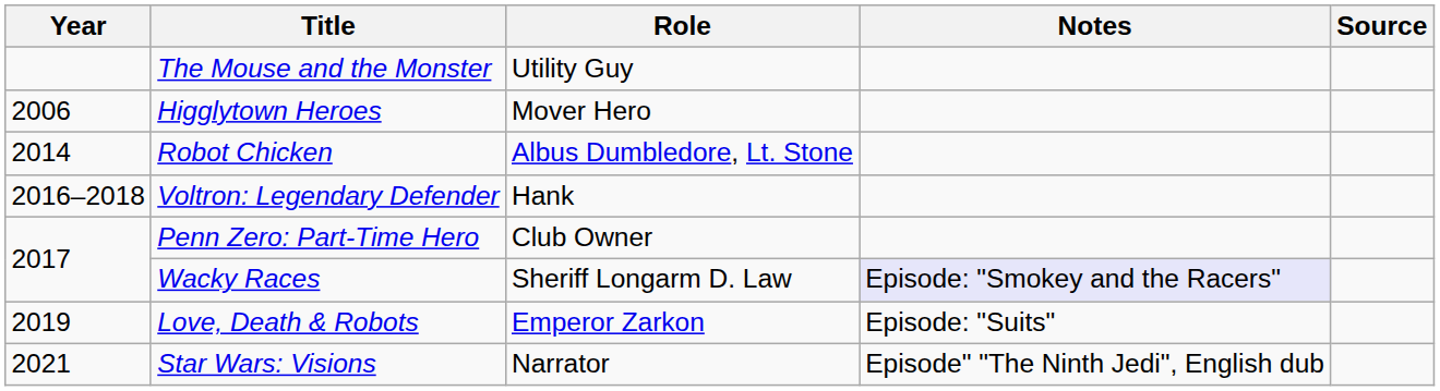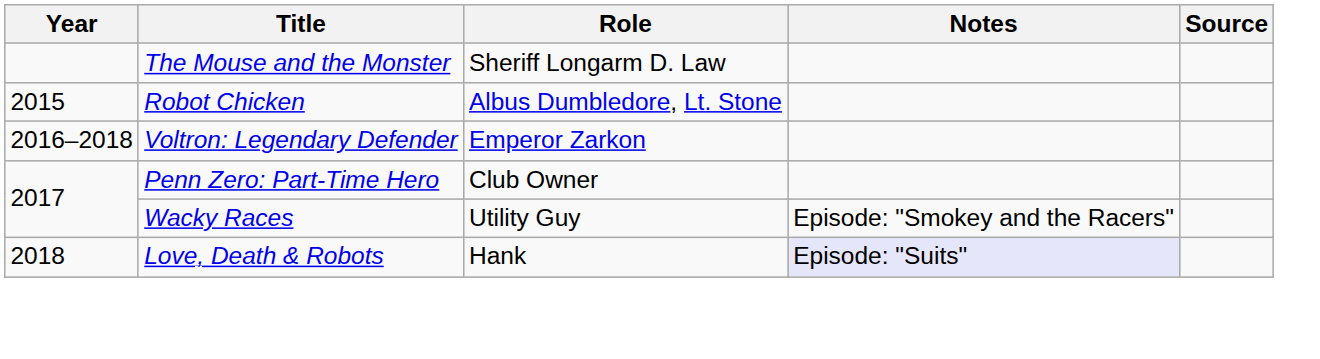The Mouse and the Monster | Role: Utility Guy -> Sheriff Longarm D. Law
- row: 2006 | Higglytown Heroes | Mover Hero
Robot Chicken | Year: 2014 -> 2015
Voltron: Legendary Defender | Role: Hank -> Emperor Zarkon
Wacky Races | Role: Sheriff Longarm D. Law -> Utility Guy
Wacky Races | Notes: lavender background -> no background
Love, Death & Robots | Year: 2019 -> 2018
Love, Death & Robots | Role: Emperor Zarkon -> Hank
Love, Death & Robots | Notes: no background -> lavender background
- row: 2021 | Star Wars: Visions | Narrator | Episode" "The Ninth Jedi", English dub
